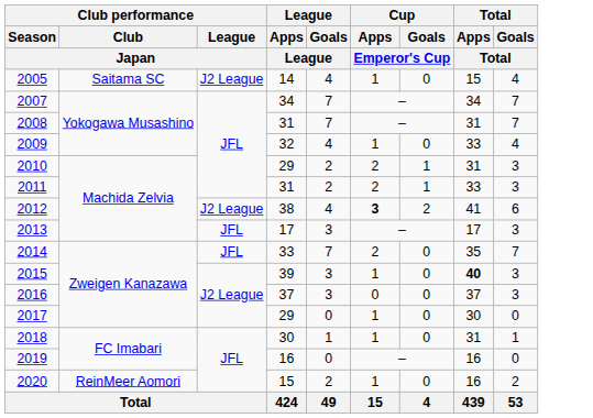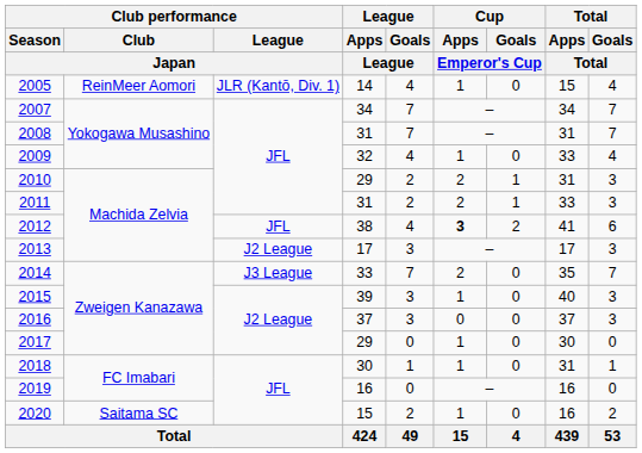2005 | Club performance / Club / Japan: Saitama SC -> ReinMeer Aomori
2005 | Club performance / League / Japan: J2 League -> JLR (Kantō, Div. 1)
2012 | Club performance / League / Japan: J2 League -> JFL
2013 | Club performance / League / Japan: JFL -> J2 League
2014 | Club performance / League / Japan: JFL -> J3 League
2015 | Total / Apps / Total: bold -> normal
2020 | Club performance / Club / Japan: ReinMeer Aomori -> Saitama SC
